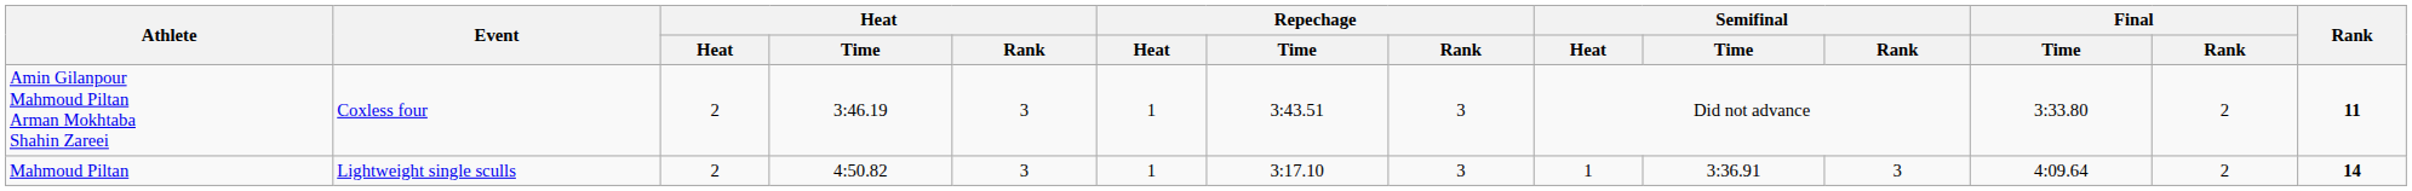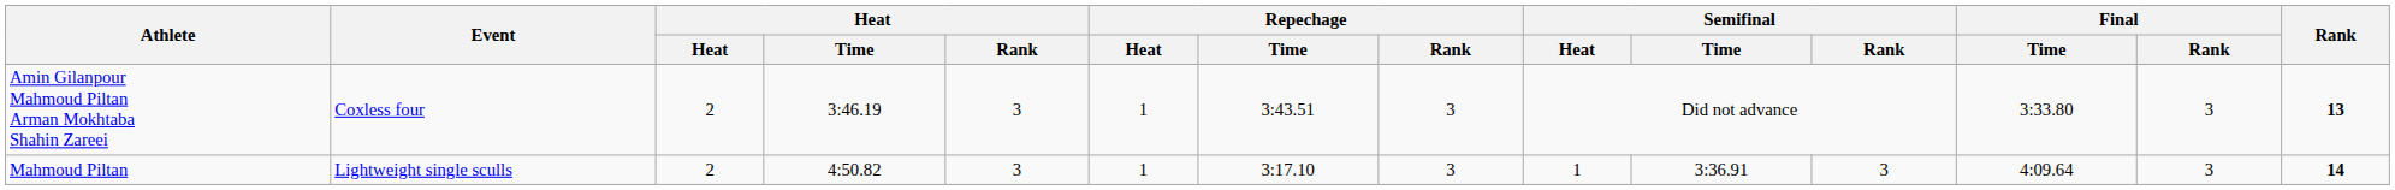Amin Gilanpour Mahmoud Piltan Arman Mokhtaba Shahin Zareei | Final / Rank: 2 -> 3
Amin Gilanpour Mahmoud Piltan Arman Mokhtaba Shahin Zareei | Rank: 11 -> 13
Mahmoud Piltan | Final / Rank: 2 -> 3
